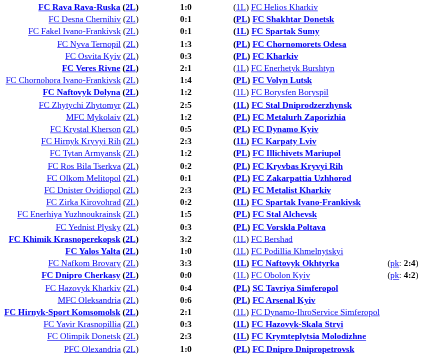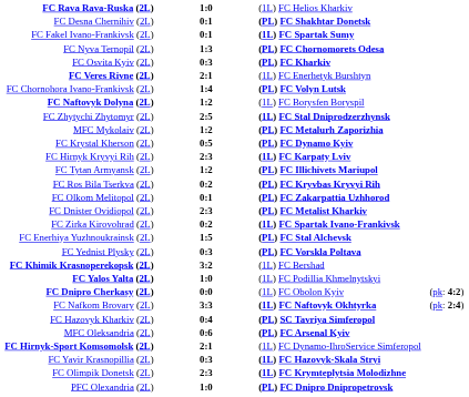rows swapped: FC Nafkom Brovary (2L) <-> FC Dnipro Cherkasy (2L)
